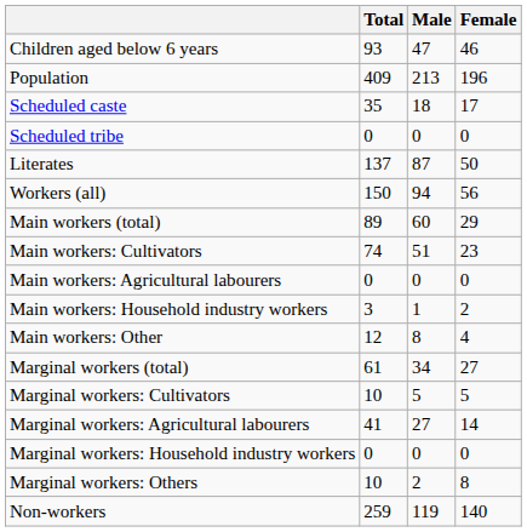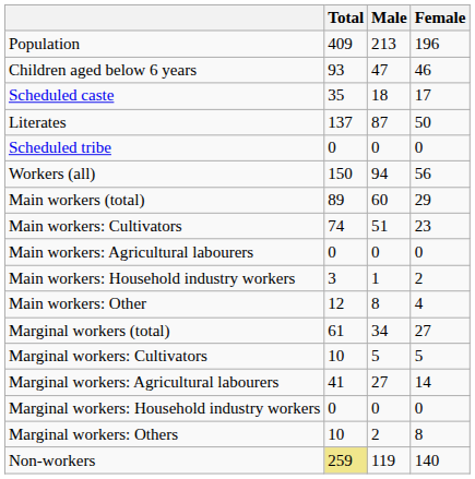rows swapped: Population <-> Children aged below 6 years
rows swapped: Scheduled tribe <-> Literates
Non-workers | Total: no background -> khaki background
